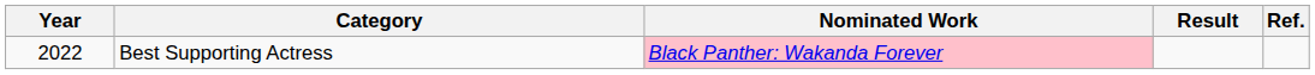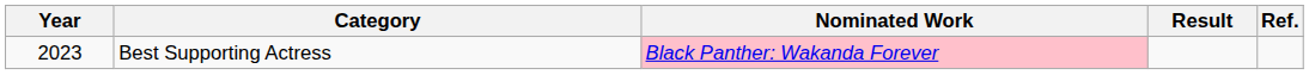Best Supporting Actress | Year: 2022 -> 2023
